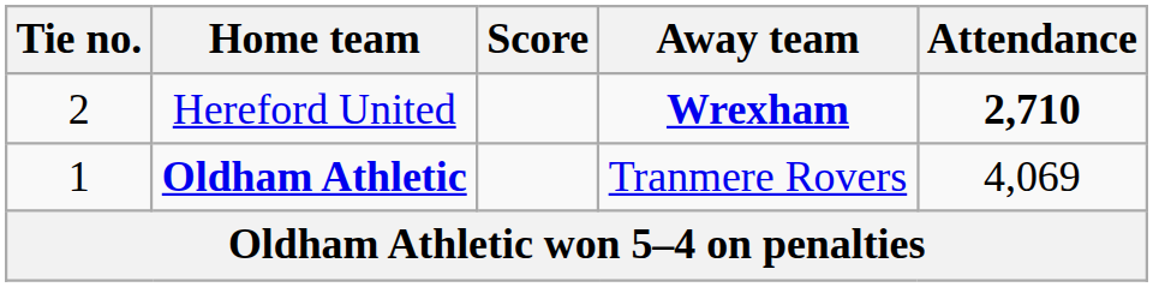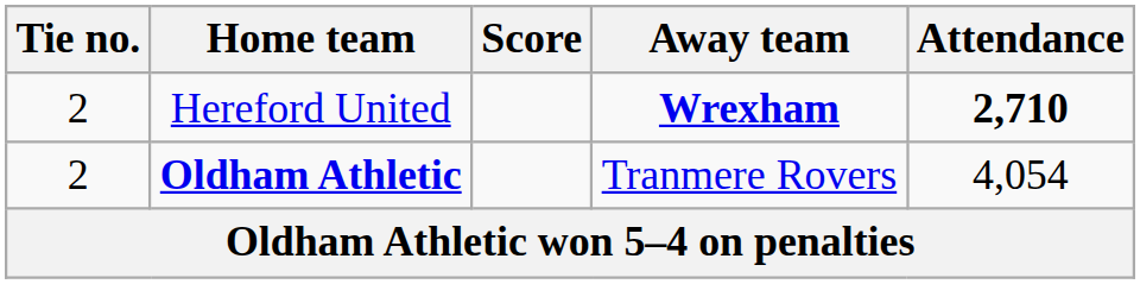Oldham Athletic | Tie no.: 1 -> 2
Oldham Athletic | Attendance: 4,069 -> 4,054
